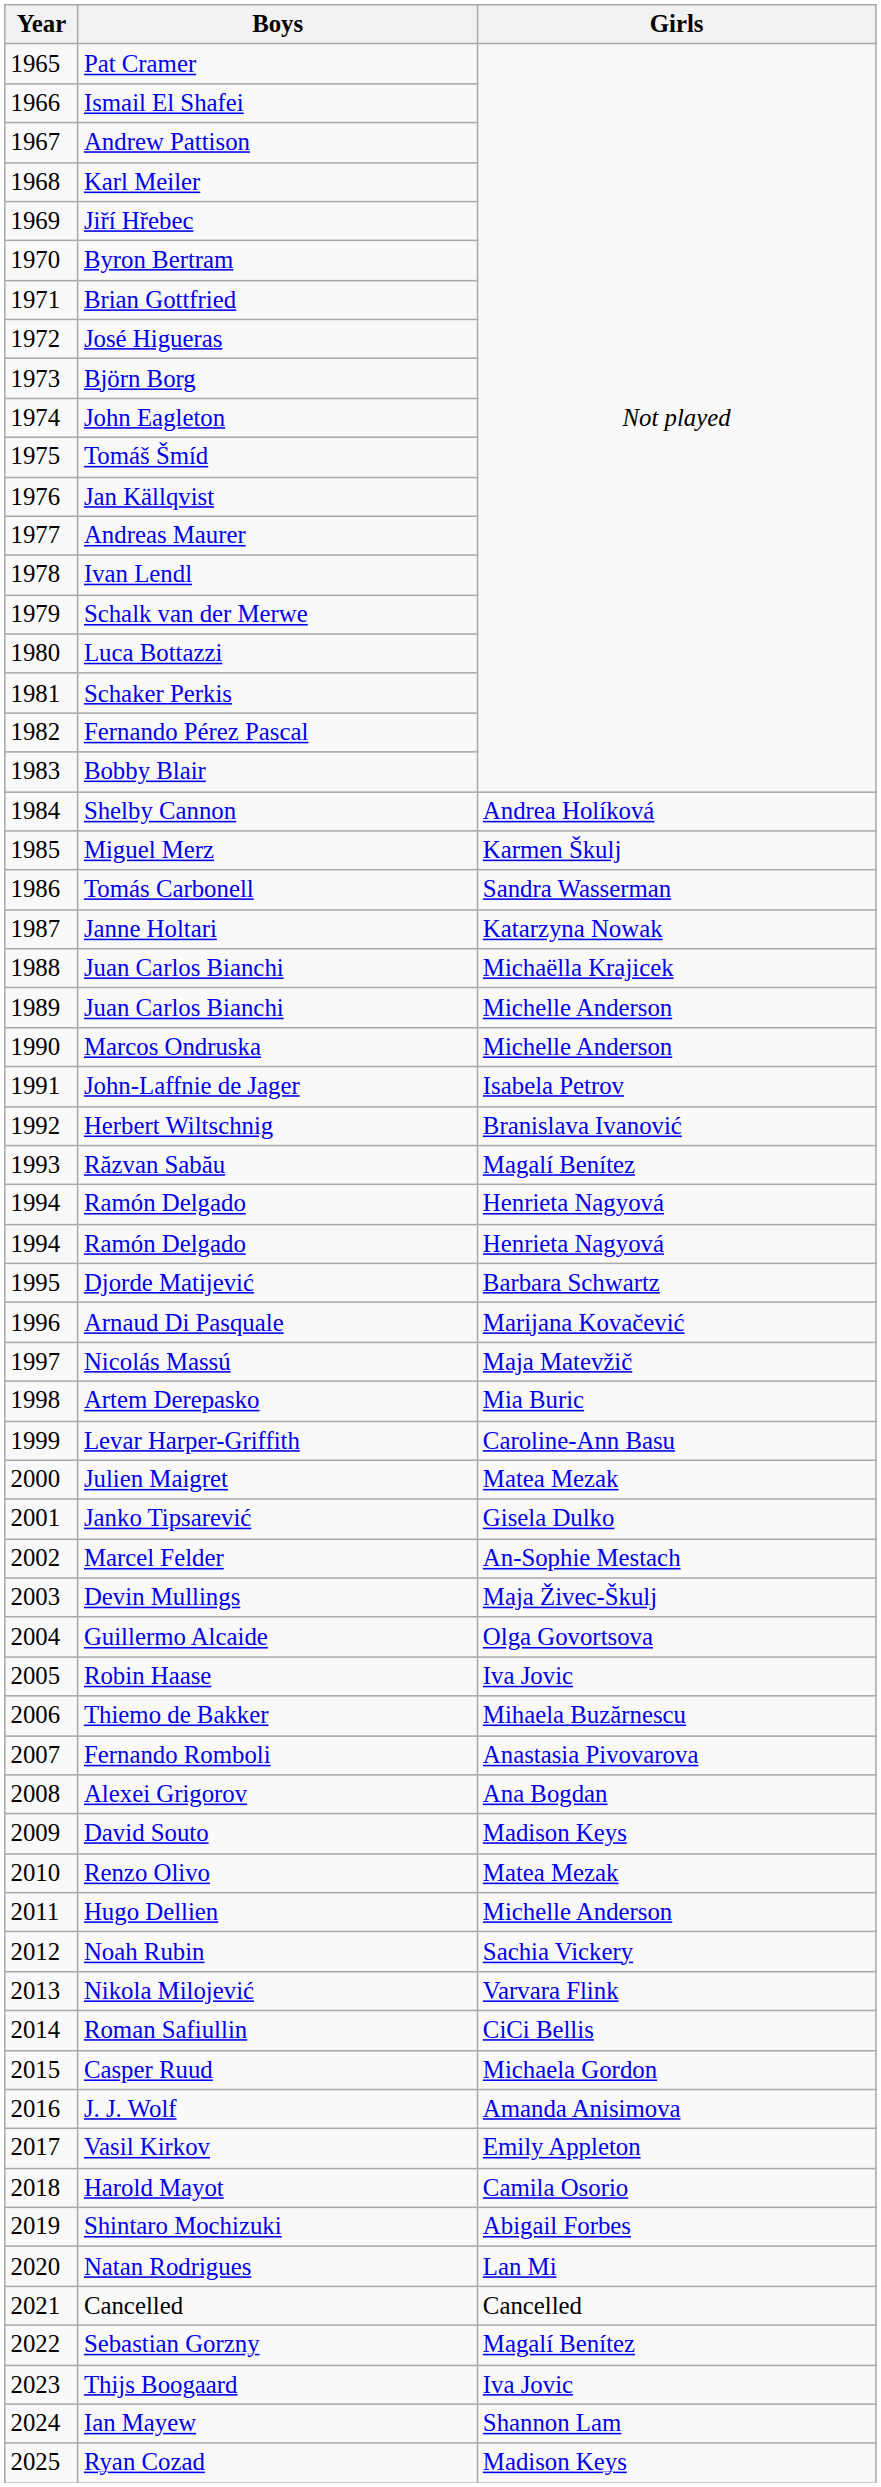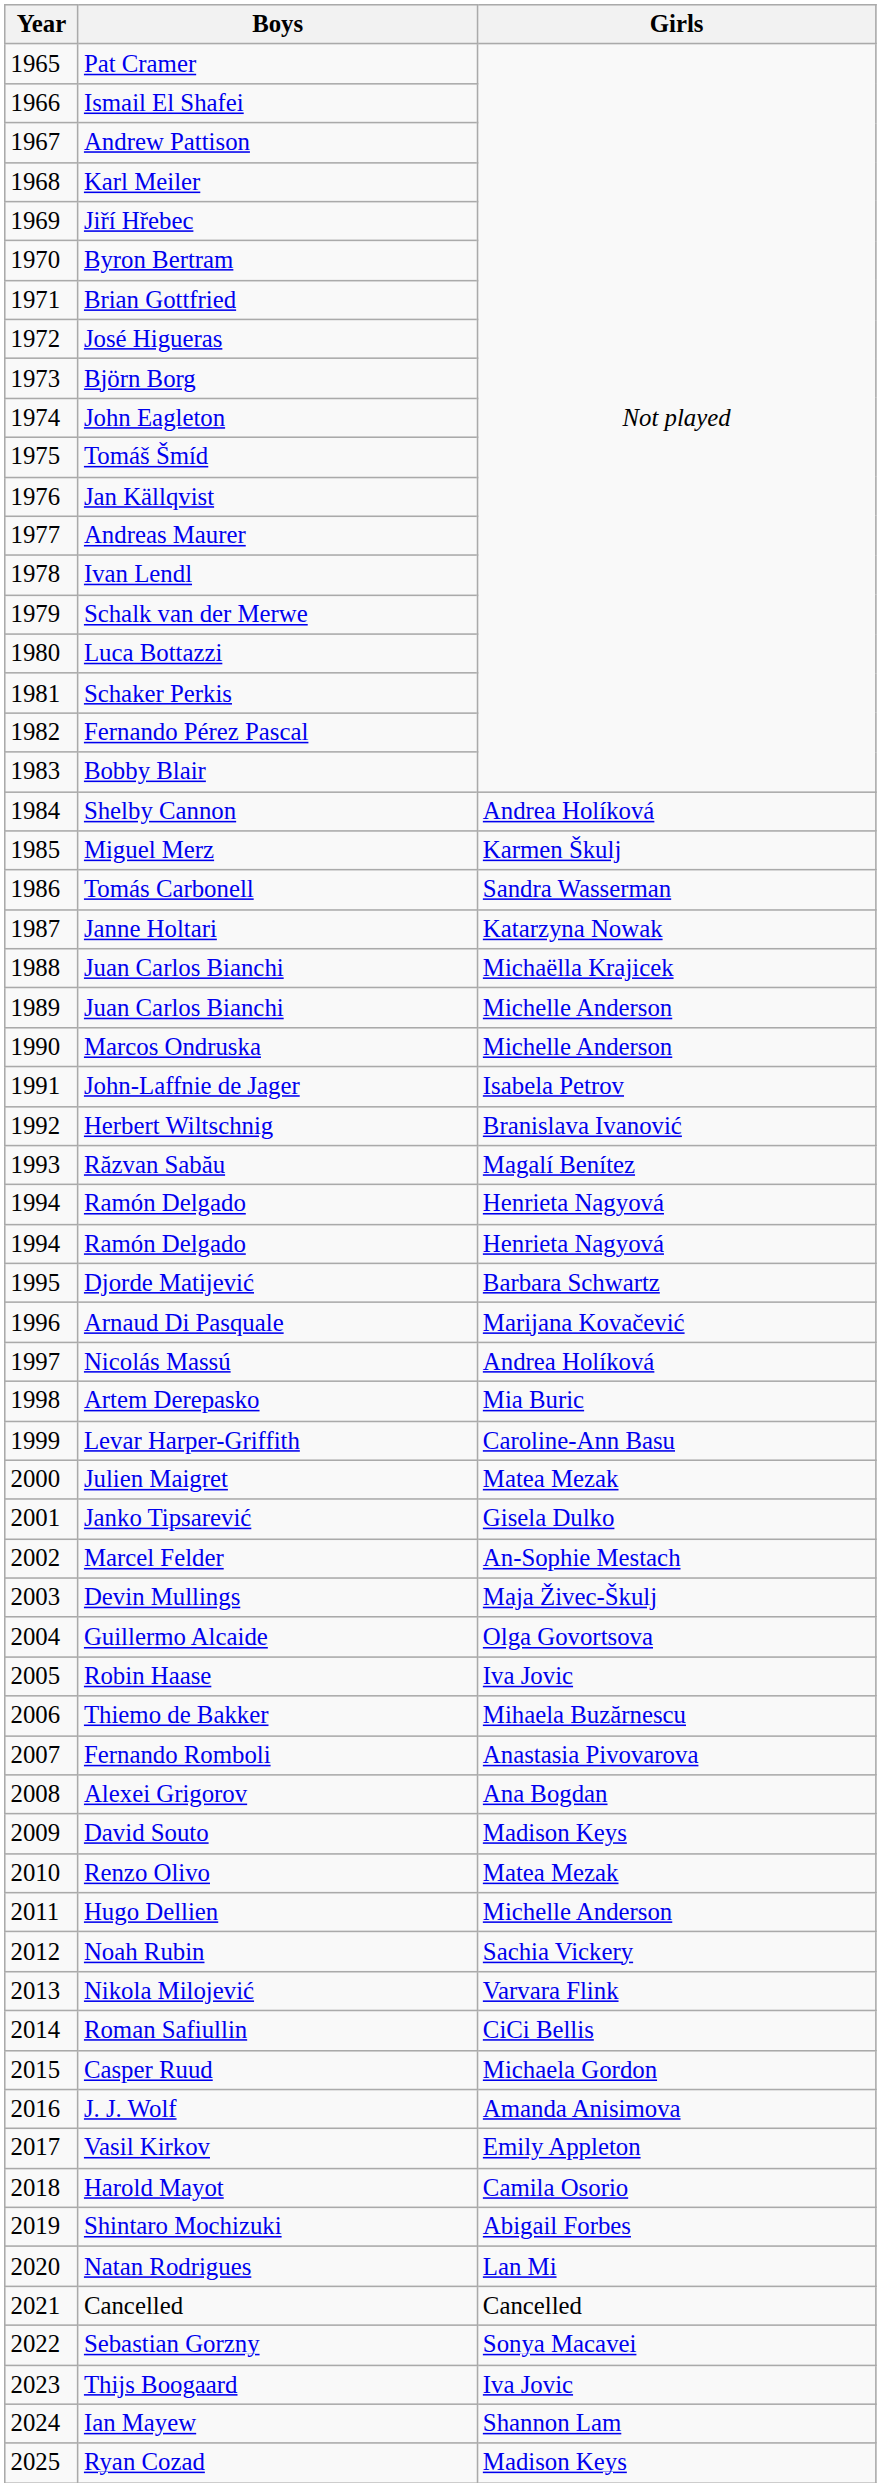Nicolás Massú | Girls: Maja Matevžič -> Andrea Holíková
Sebastian Gorzny | Girls: Magalí Benítez -> Sonya Macavei
